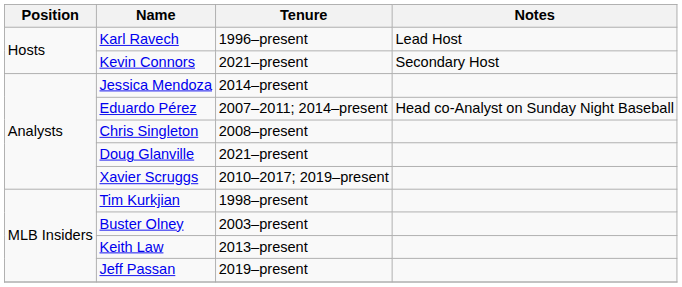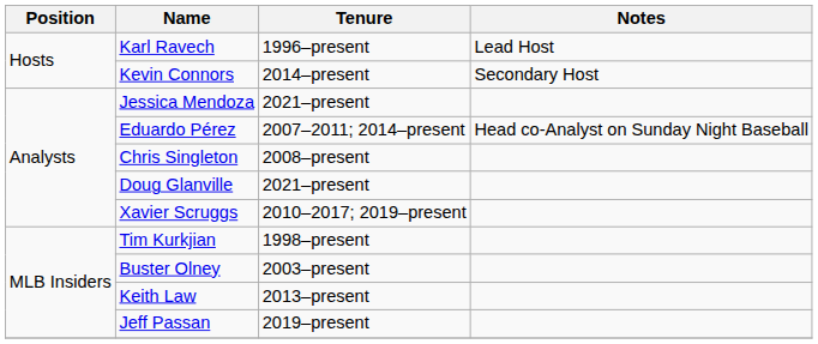Kevin Connors | Tenure: 2021–present -> 2014–present
Jessica Mendoza | Tenure: 2014–present -> 2021–present
